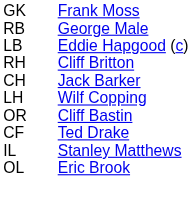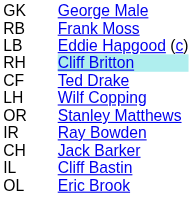GK | column 3: Frank Moss -> George Male
RB | column 3: George Male -> Frank Moss
RH | column 3: no background -> paleturquoise background
rows swapped: CH <-> CF
OR | column 3: Cliff Bastin -> Stanley Matthews
+ row: IR | Ray Bowden
IL | column 3: Stanley Matthews -> Cliff Bastin
